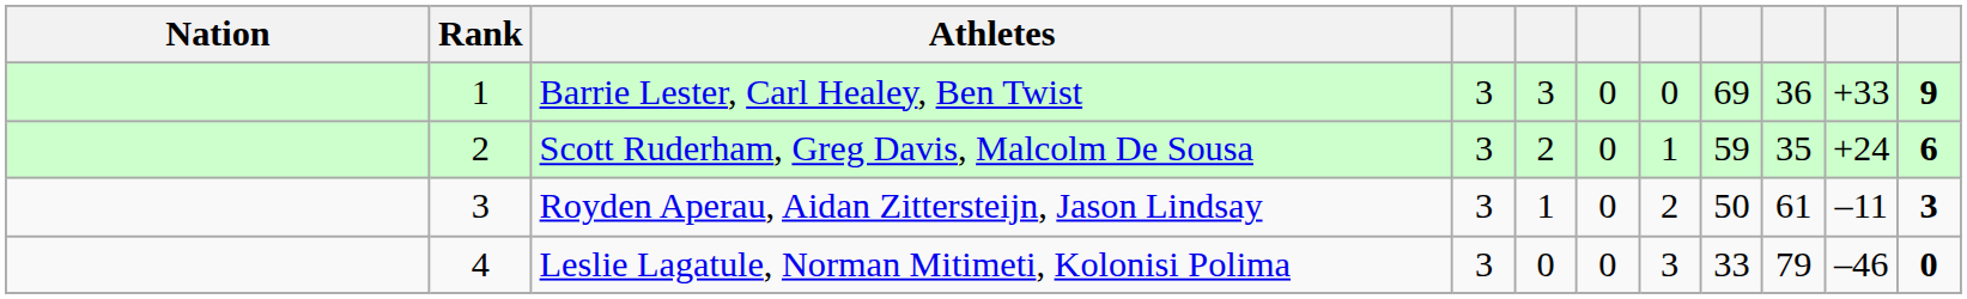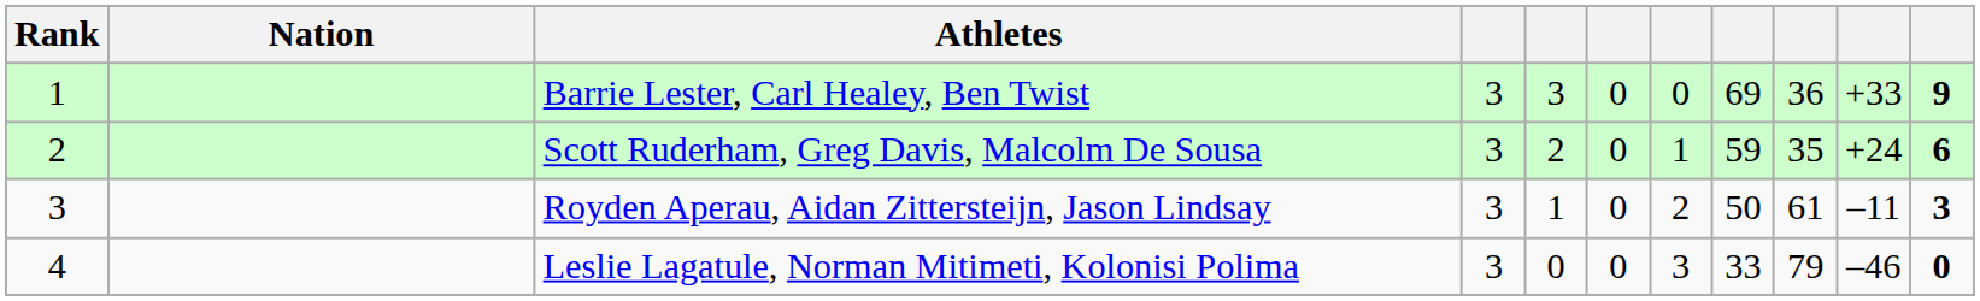columns swapped: Rank <-> Nation
